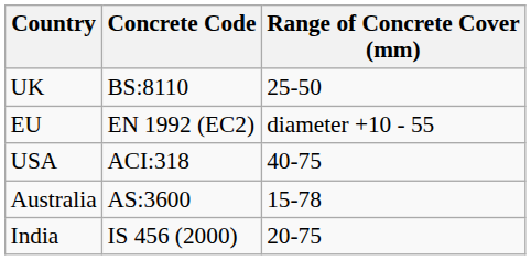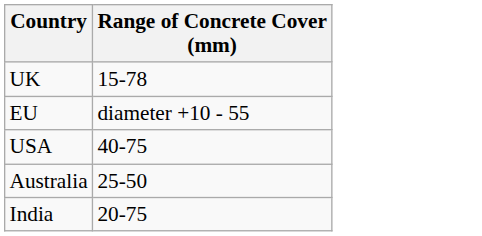- column: Concrete Code | BS:8110 | EN 1992 (EC2) | ACI:318 | AS:3600 | IS 456 (2000)
UK | Range of Concrete Cover (mm): 25-50 -> 15-78
Australia | Range of Concrete Cover (mm): 15-78 -> 25-50
